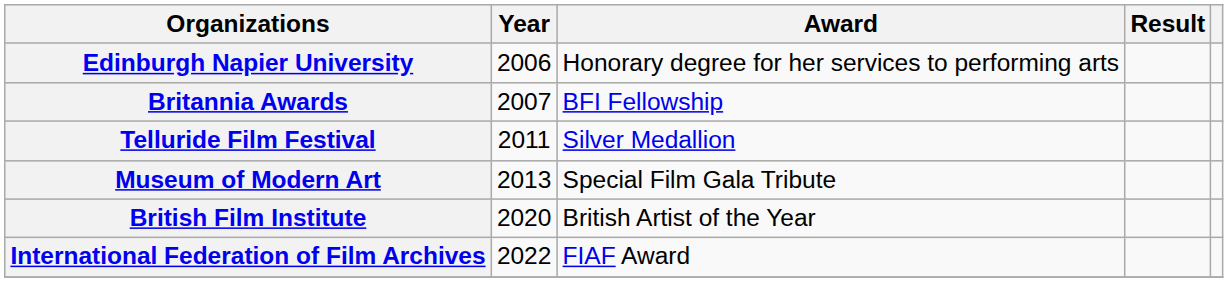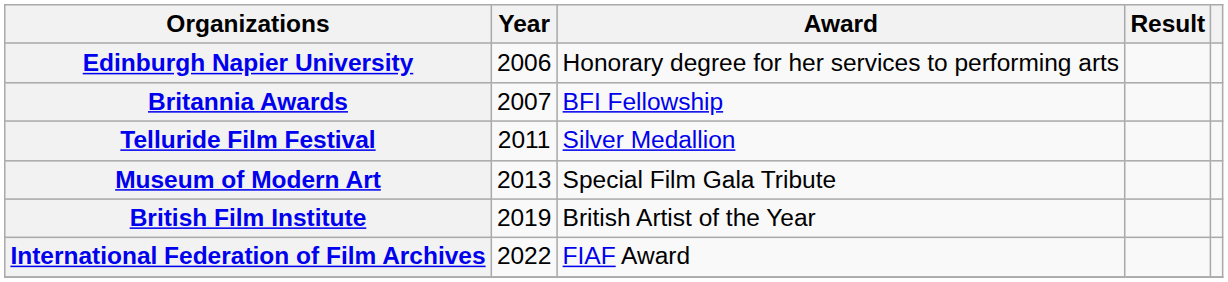British Film Institute | Year: 2020 -> 2019
